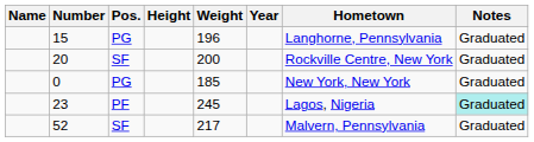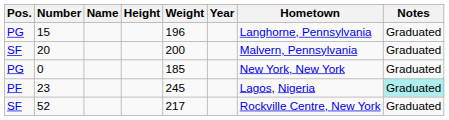columns swapped: Name <-> Pos.
20 | Hometown: Rockville Centre, New York -> Malvern, Pennsylvania
52 | Hometown: Malvern, Pennsylvania -> Rockville Centre, New York
